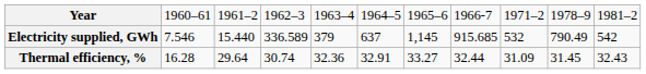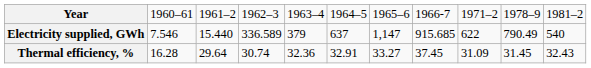Electricity supplied, GWh | column 7: 1,145 -> 1,147
Electricity supplied, GWh | column 9: 532 -> 622
Electricity supplied, GWh | column 11: 542 -> 540
Thermal efficiency, % | column 8: 32.44 -> 37.45
